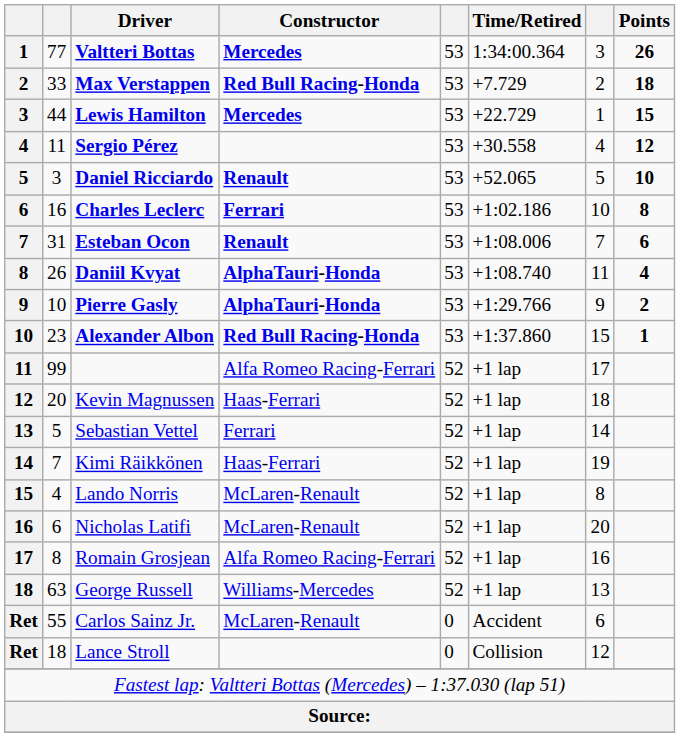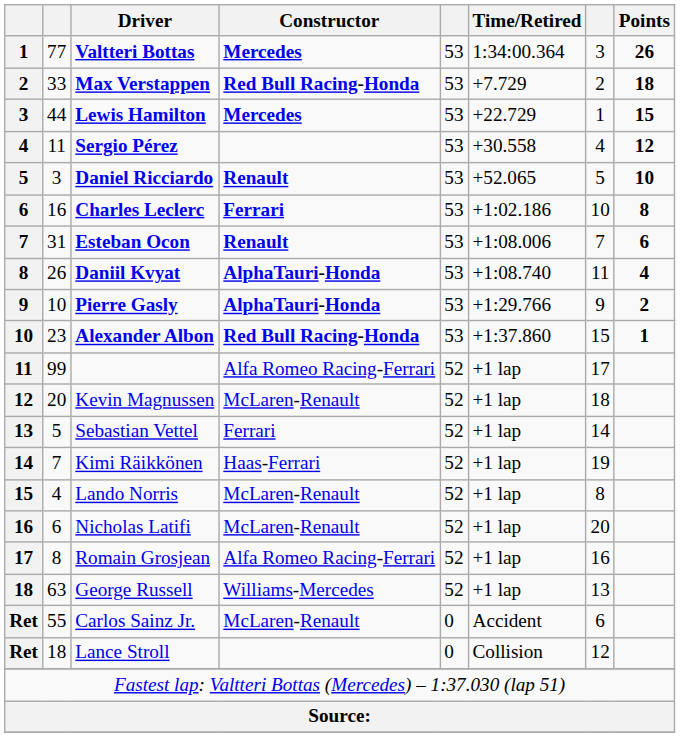Kevin Magnussen | Constructor: Haas-Ferrari -> McLaren-Renault
